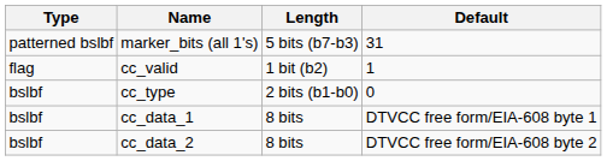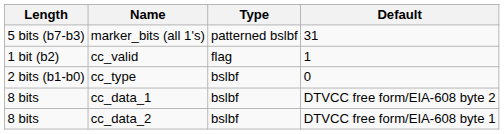columns swapped: Length <-> Type
cc_data_1 | Default: DTVCC free form/EIA-608 byte 1 -> DTVCC free form/EIA-608 byte 2
cc_data_2 | Default: DTVCC free form/EIA-608 byte 2 -> DTVCC free form/EIA-608 byte 1
